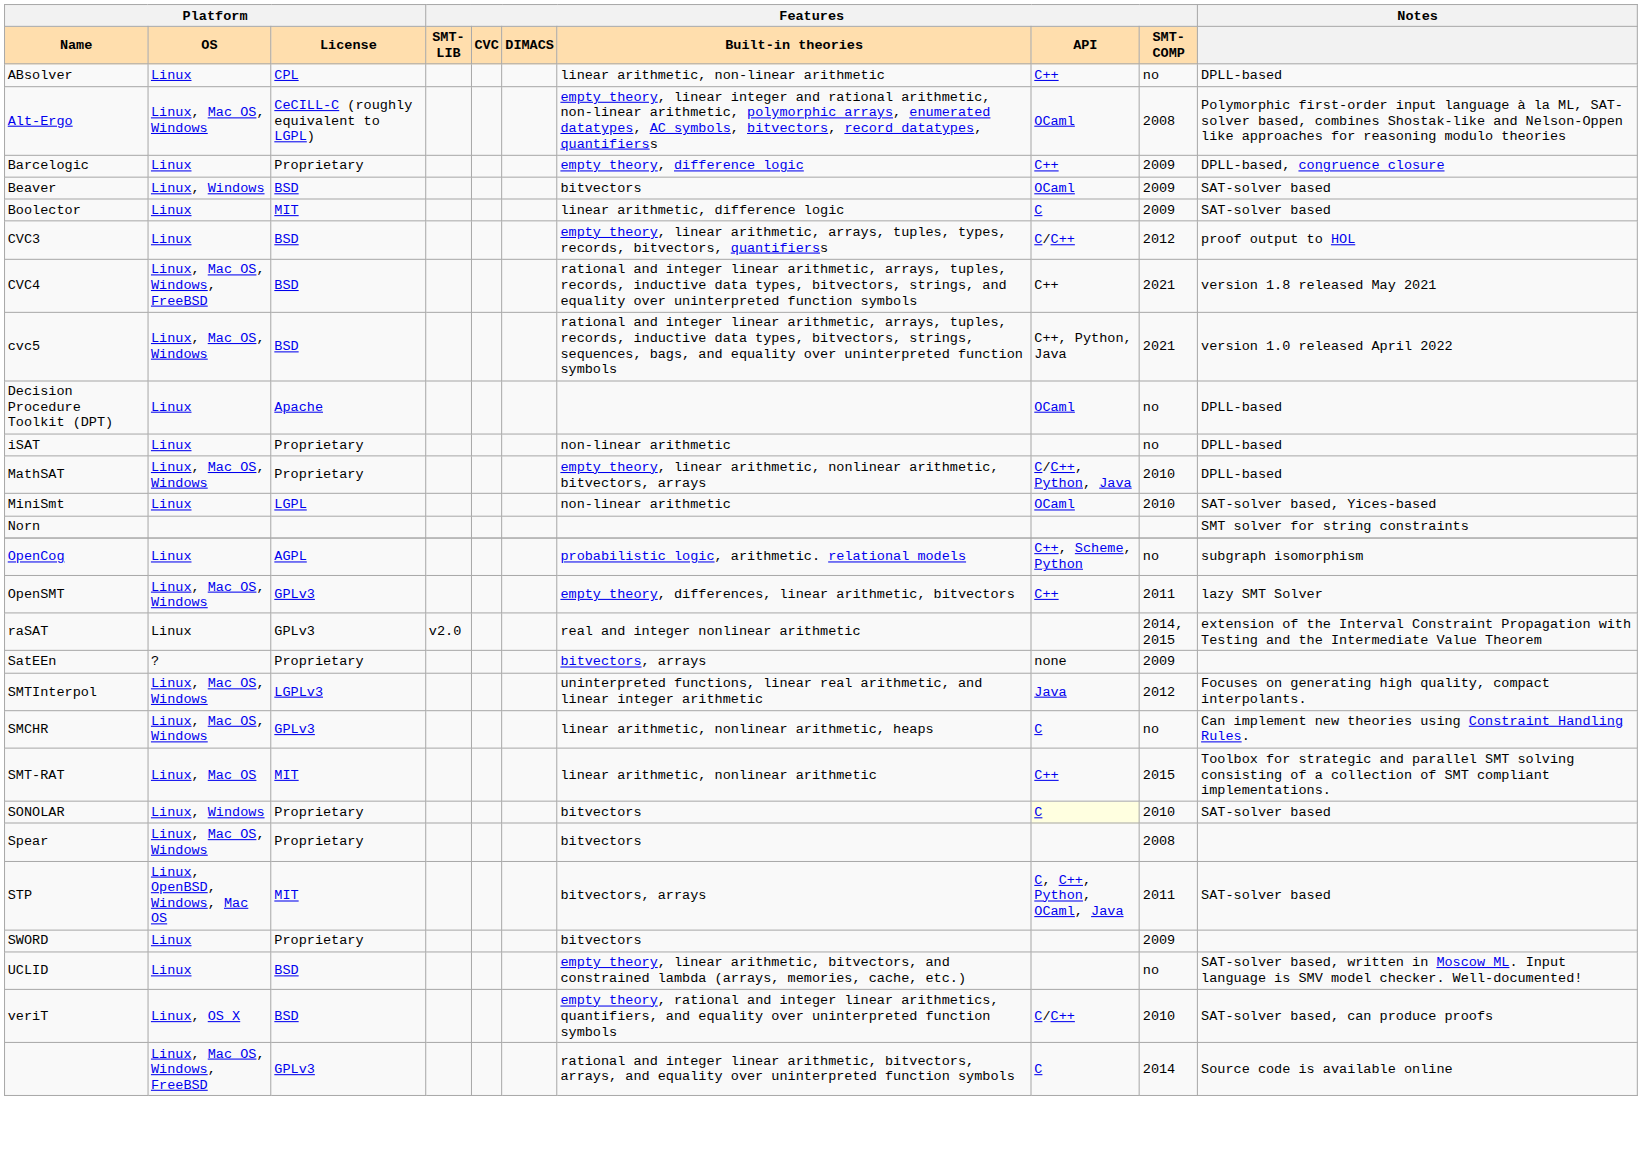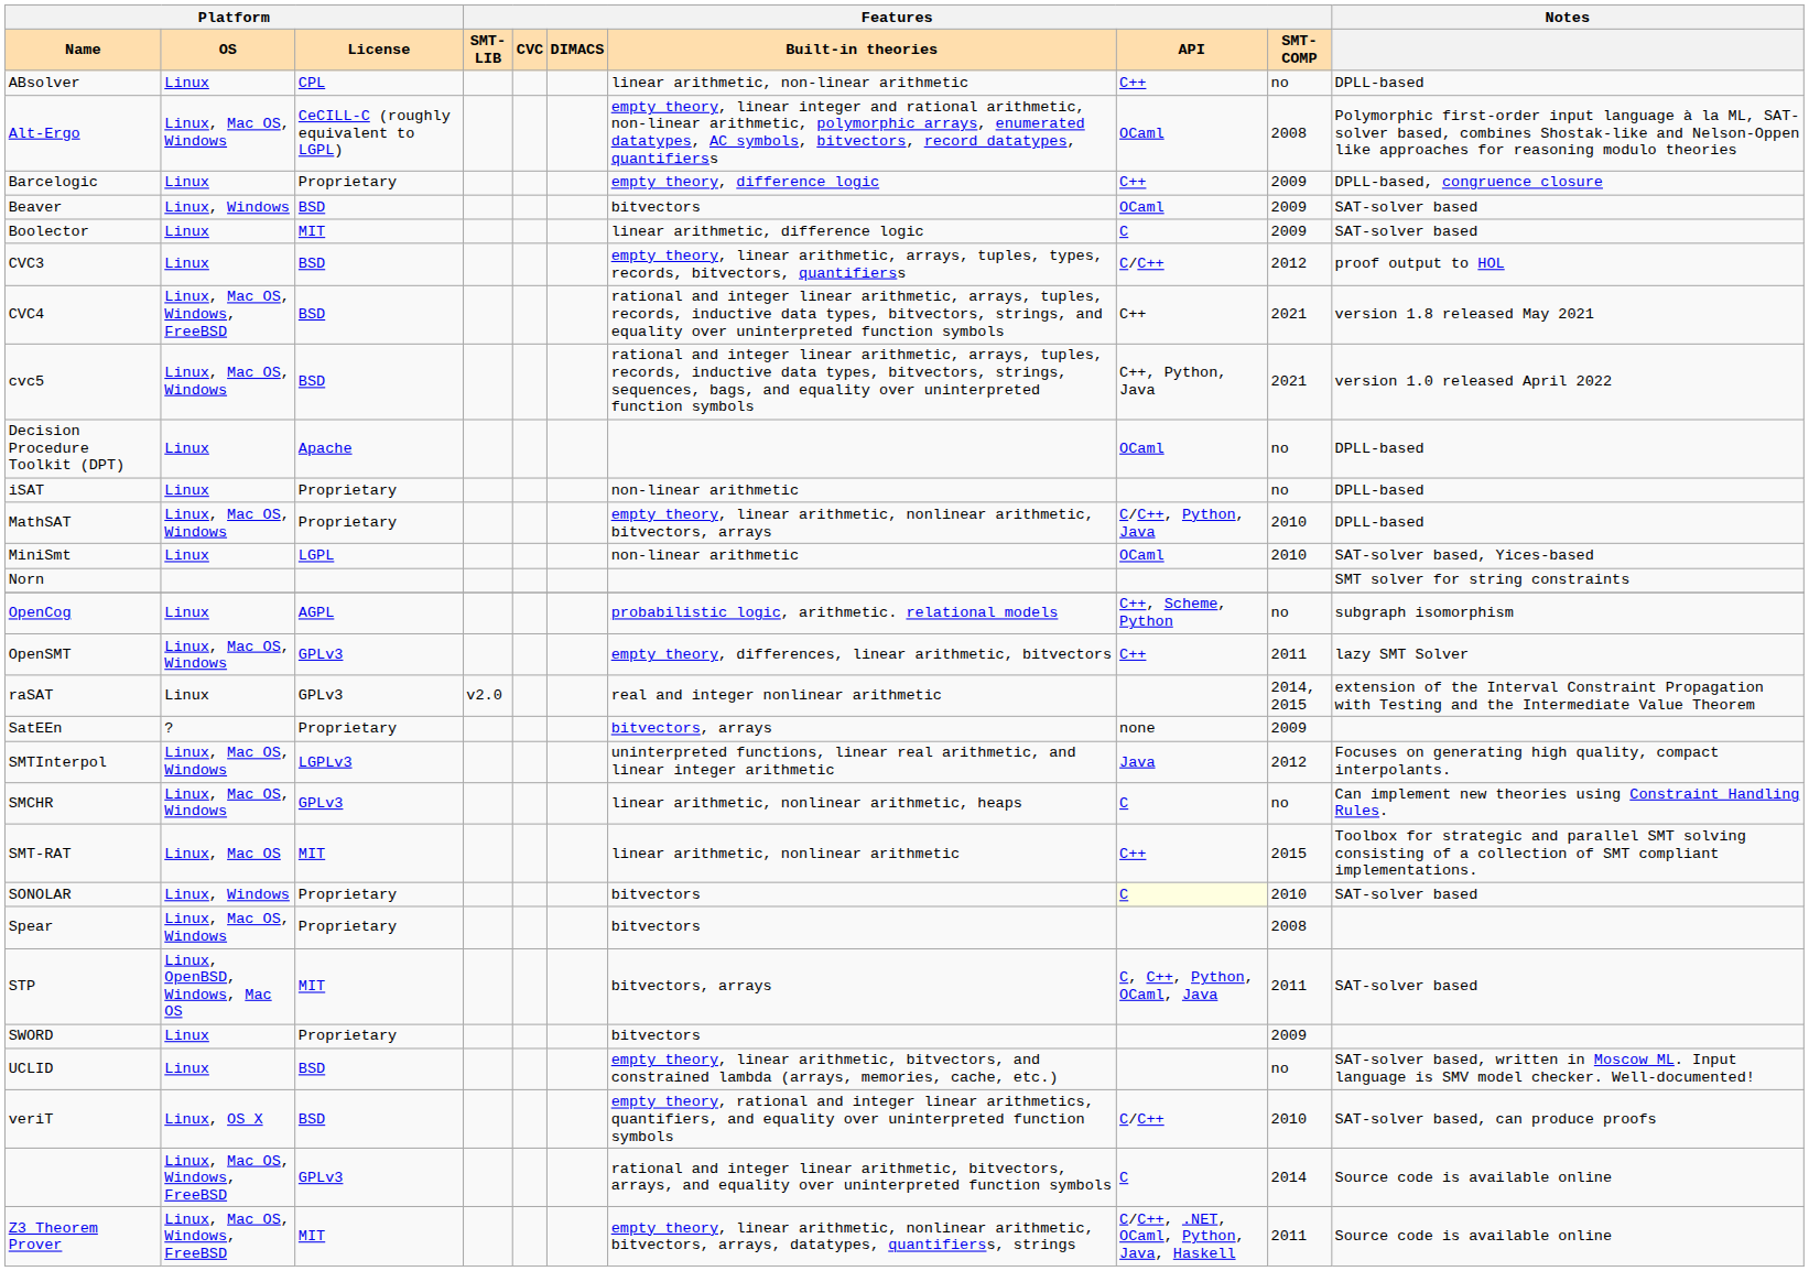+ row: Z3 Theorem Prover | Linux, Mac OS, Windows, FreeBSD | MIT | empty theory, linear arithmetic, nonlinear arithmetic, bitvectors, arrays, datatypes, quantifierss, strings | C/C++, .NET, OCaml, Python, Java, Haskell | 2011 | Source code is available online
